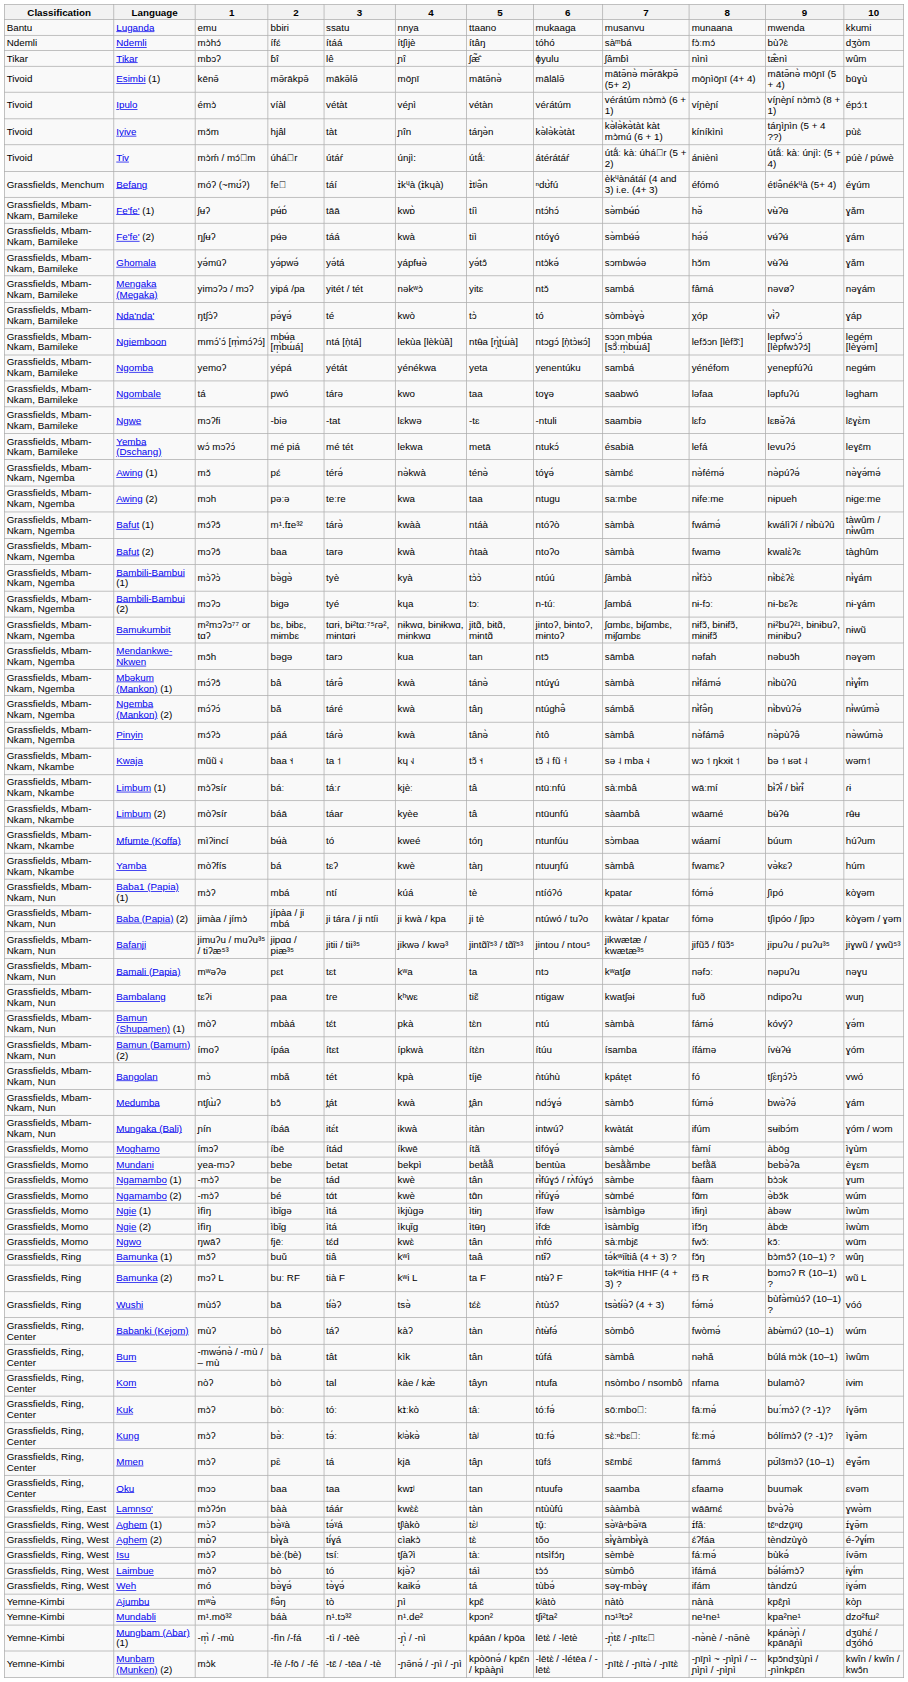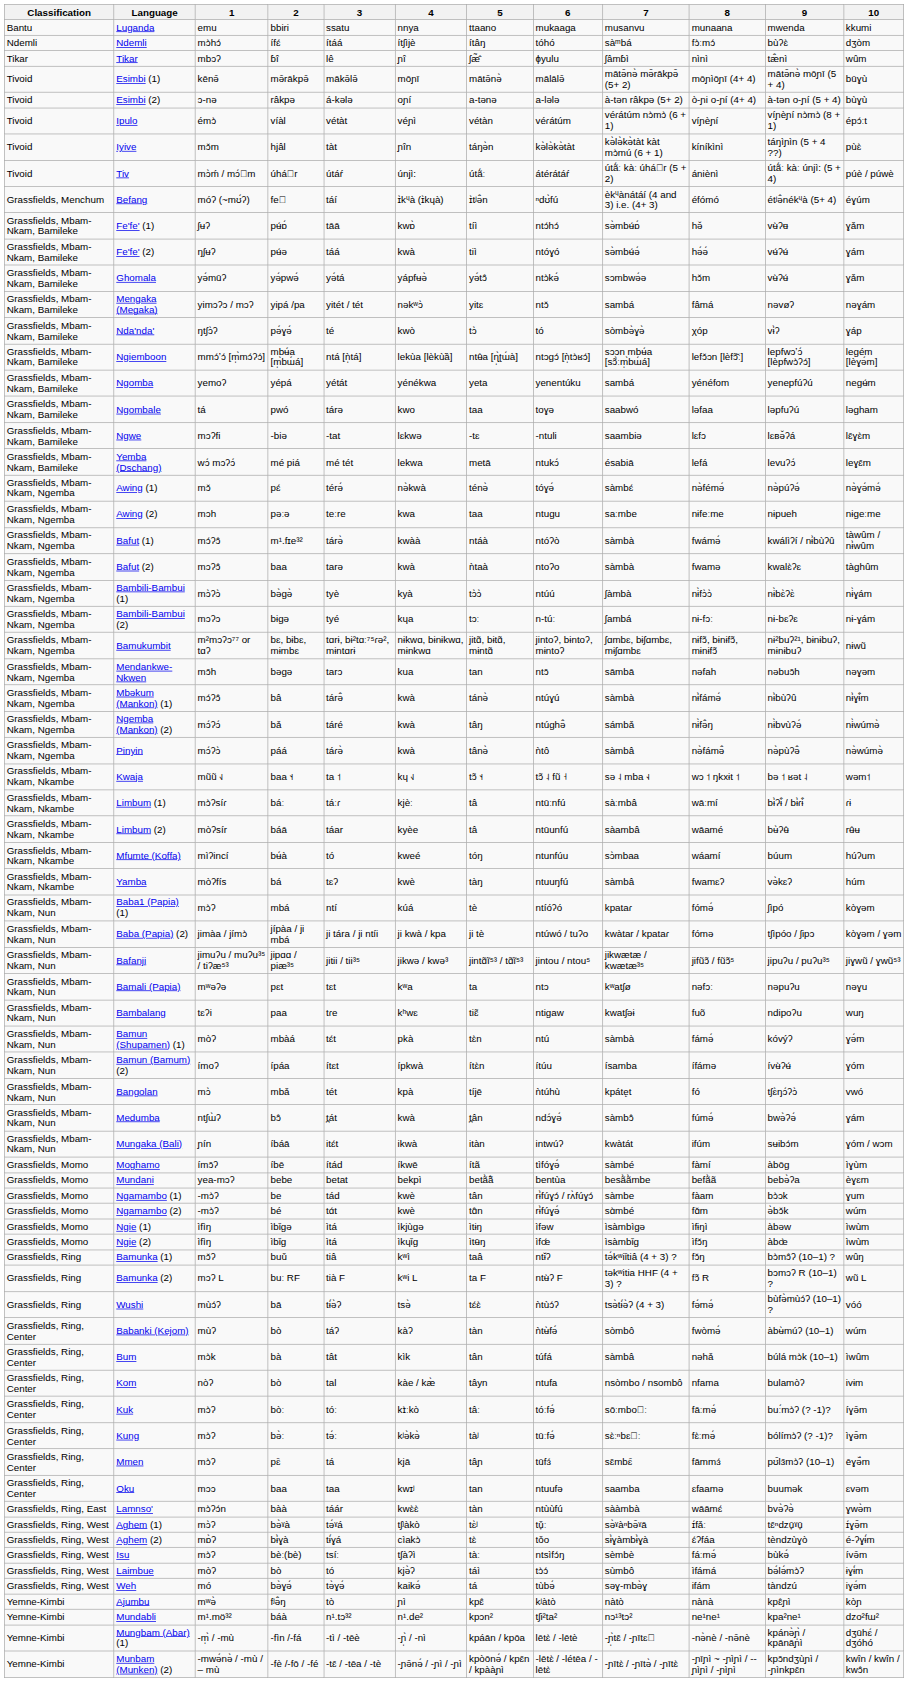+ row: Tivoid | Esimbi (2) | ɔ-nə | râkpə | á-kələ | oɲí | a-tənə | a-lələ | à-tən râkpə (5+ 2) | ò-ɲi o-ɲí (4+ 4) | à-tən o-ɲí (5 + 4) | bùɣù
- row: Grassfields, Momo | Ngwo | ŋwāʔ | fjēː | tɛ́d | kwɛ̀ | tân | m̀fó | sàːmbjɛ̄ | fwɔ̌ː | kɔ̄ː | wūm
Bum | 1: -mwə́nə̀ / -mù / – mù -> mɔ̀k
Munbam (Munken) (2) | 1: mɔ̀k -> -mwə́nə̀ / -mù / – mù
